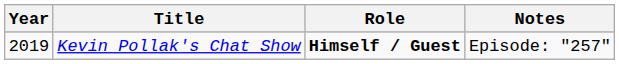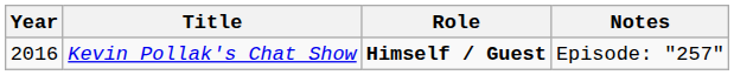Kevin Pollak's Chat Show | Year: 2019 -> 2016
